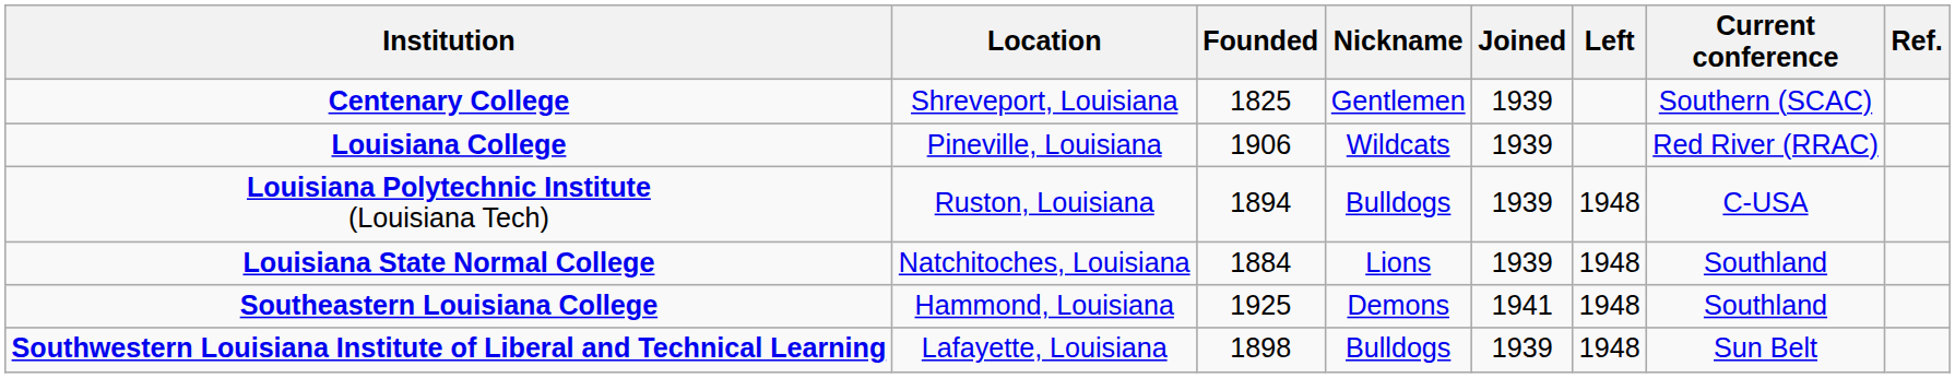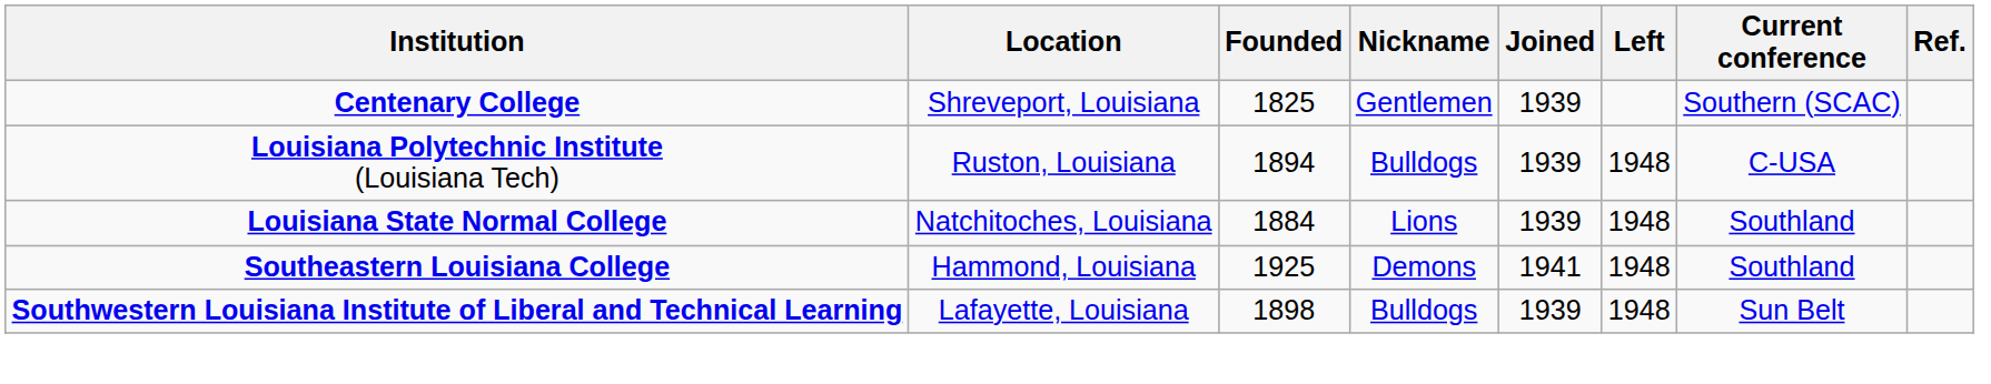- row: Louisiana College | Pineville, Louisiana | 1906 | Wildcats | 1939 | Red River (RRAC)
